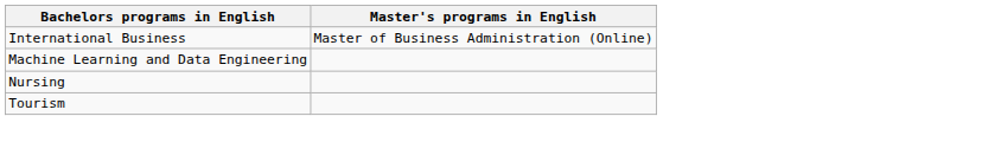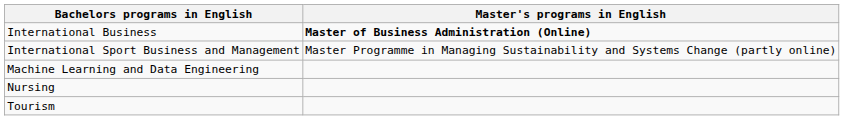International Business | Master's programs in English: normal -> bold
+ row: International Sport Business and Management | Master Programme in Managing Sustainability and Systems Change (partly online)
